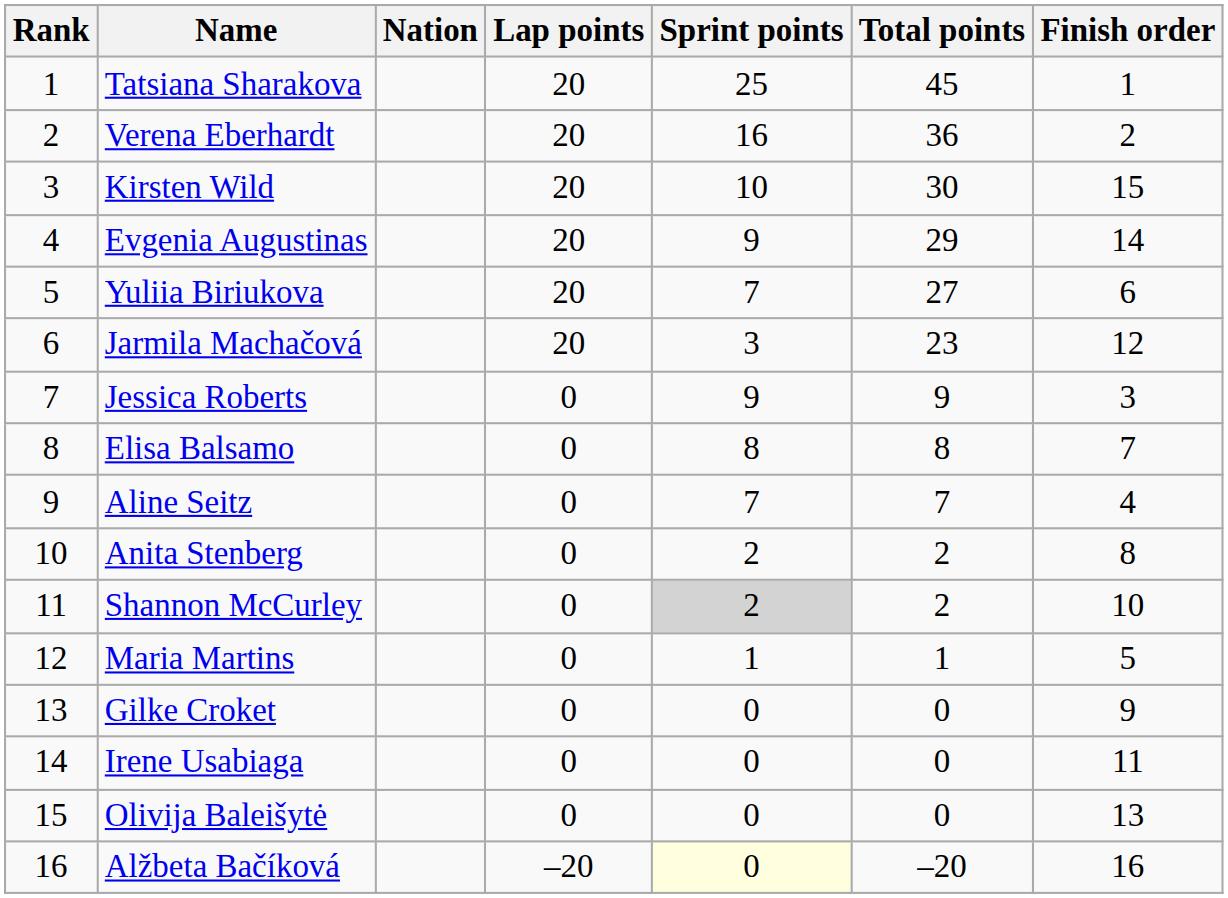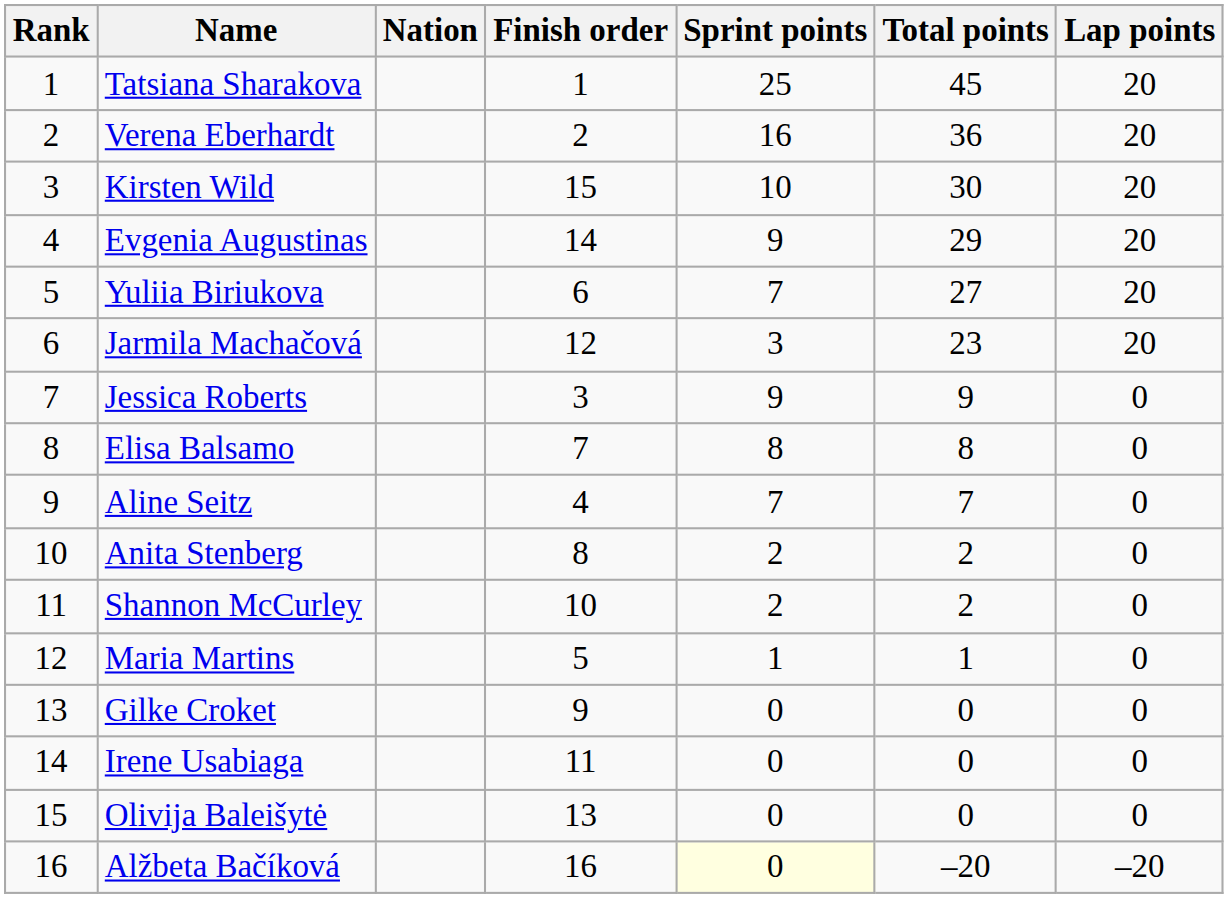columns swapped: Lap points <-> Finish order
Shannon McCurley | Sprint points: lightgrey background -> no background
